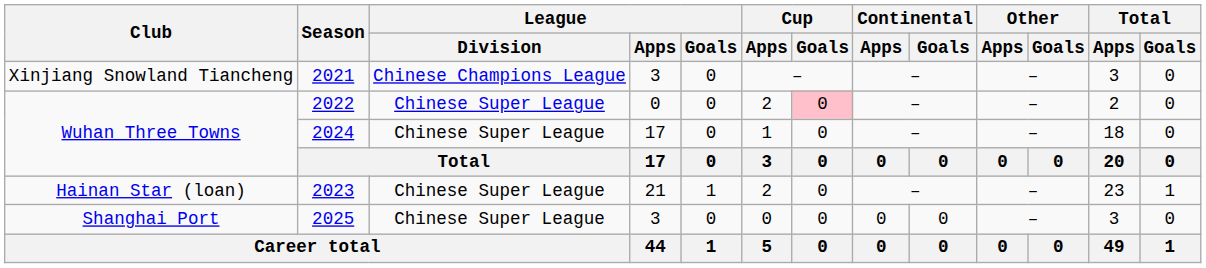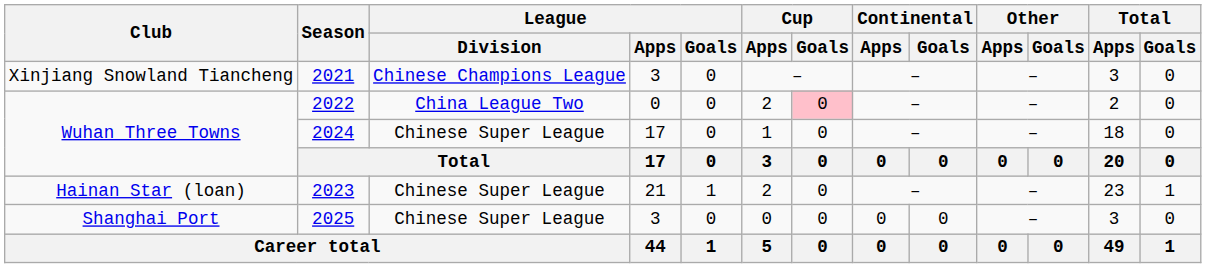2022 | League / Division: Chinese Super League -> China League Two
